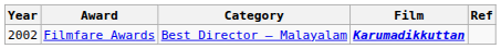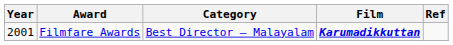Filmfare Awards | Year: 2002 -> 2001
